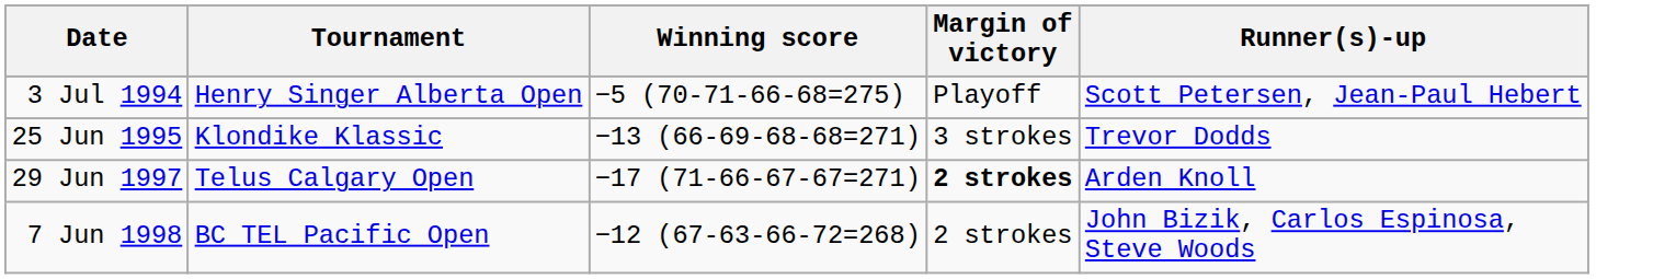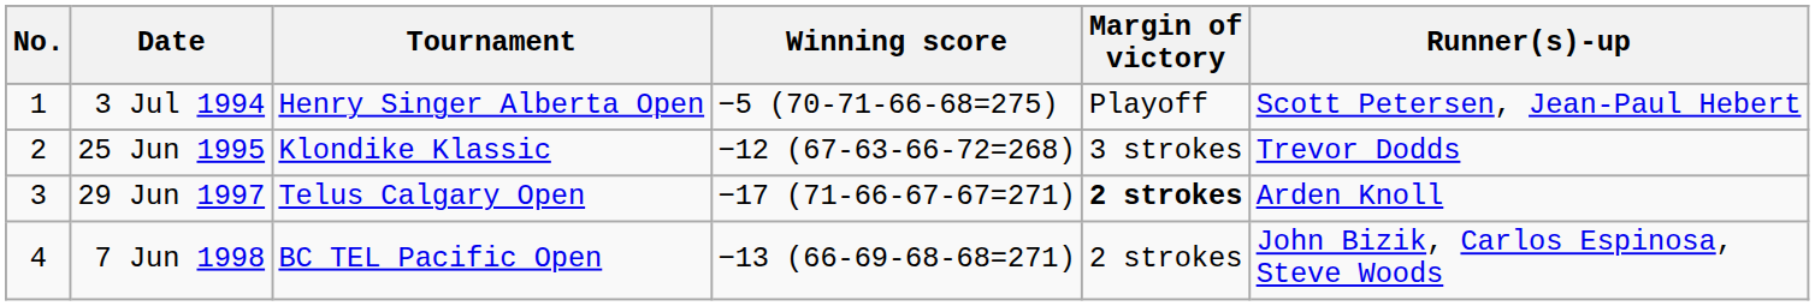+ column: No. | 1 | 2 | 3 | 4
25 Jun 1995 | Winning score: −13 (66-69-68-68=271) -> −12 (67-63-66-72=268)
7 Jun 1998 | Winning score: −12 (67-63-66-72=268) -> −13 (66-69-68-68=271)
